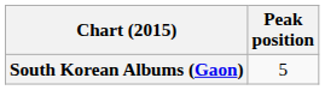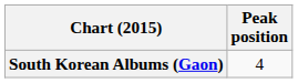South Korean Albums (Gaon) | Peak position: 5 -> 4
